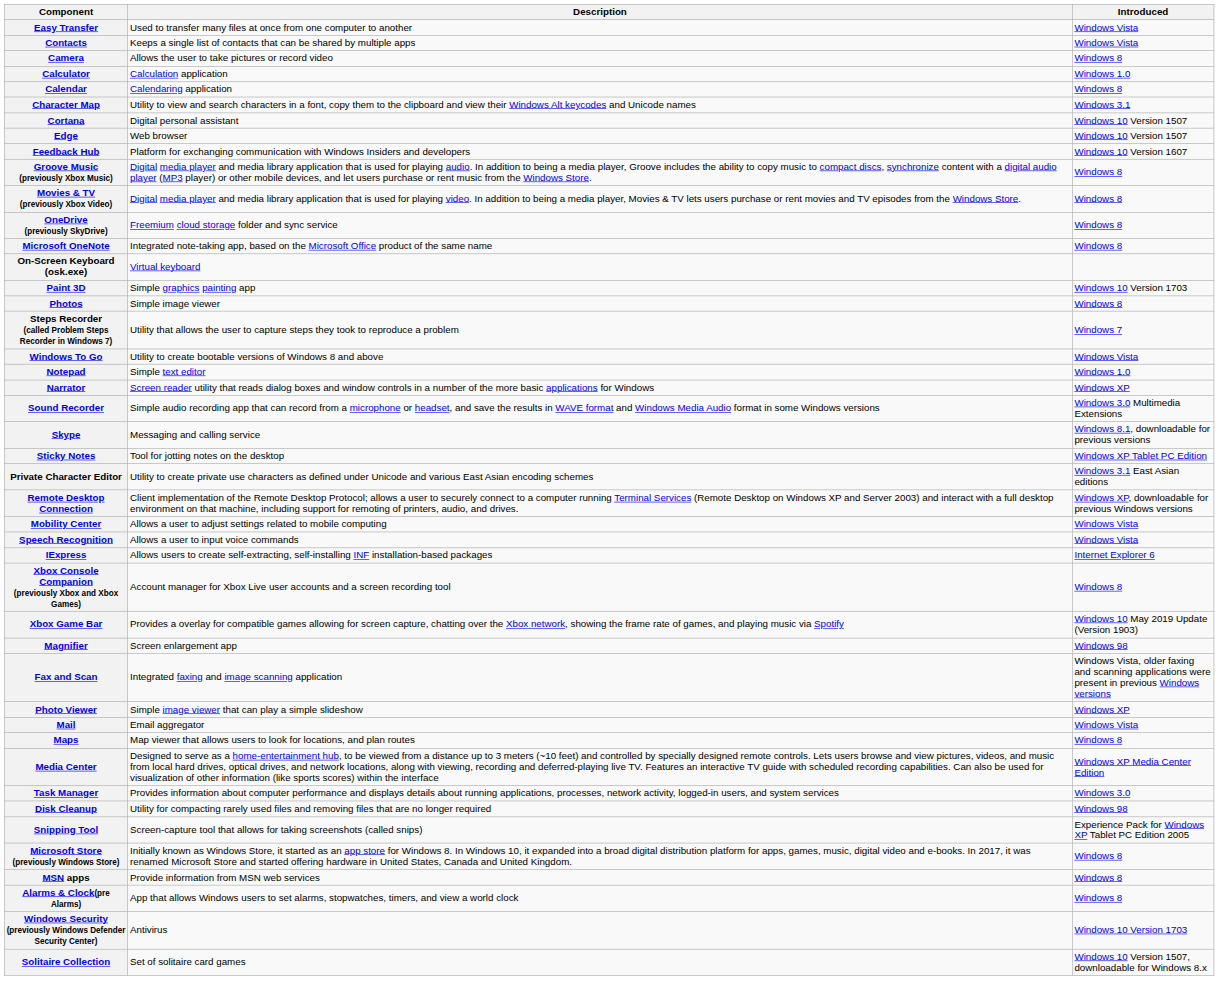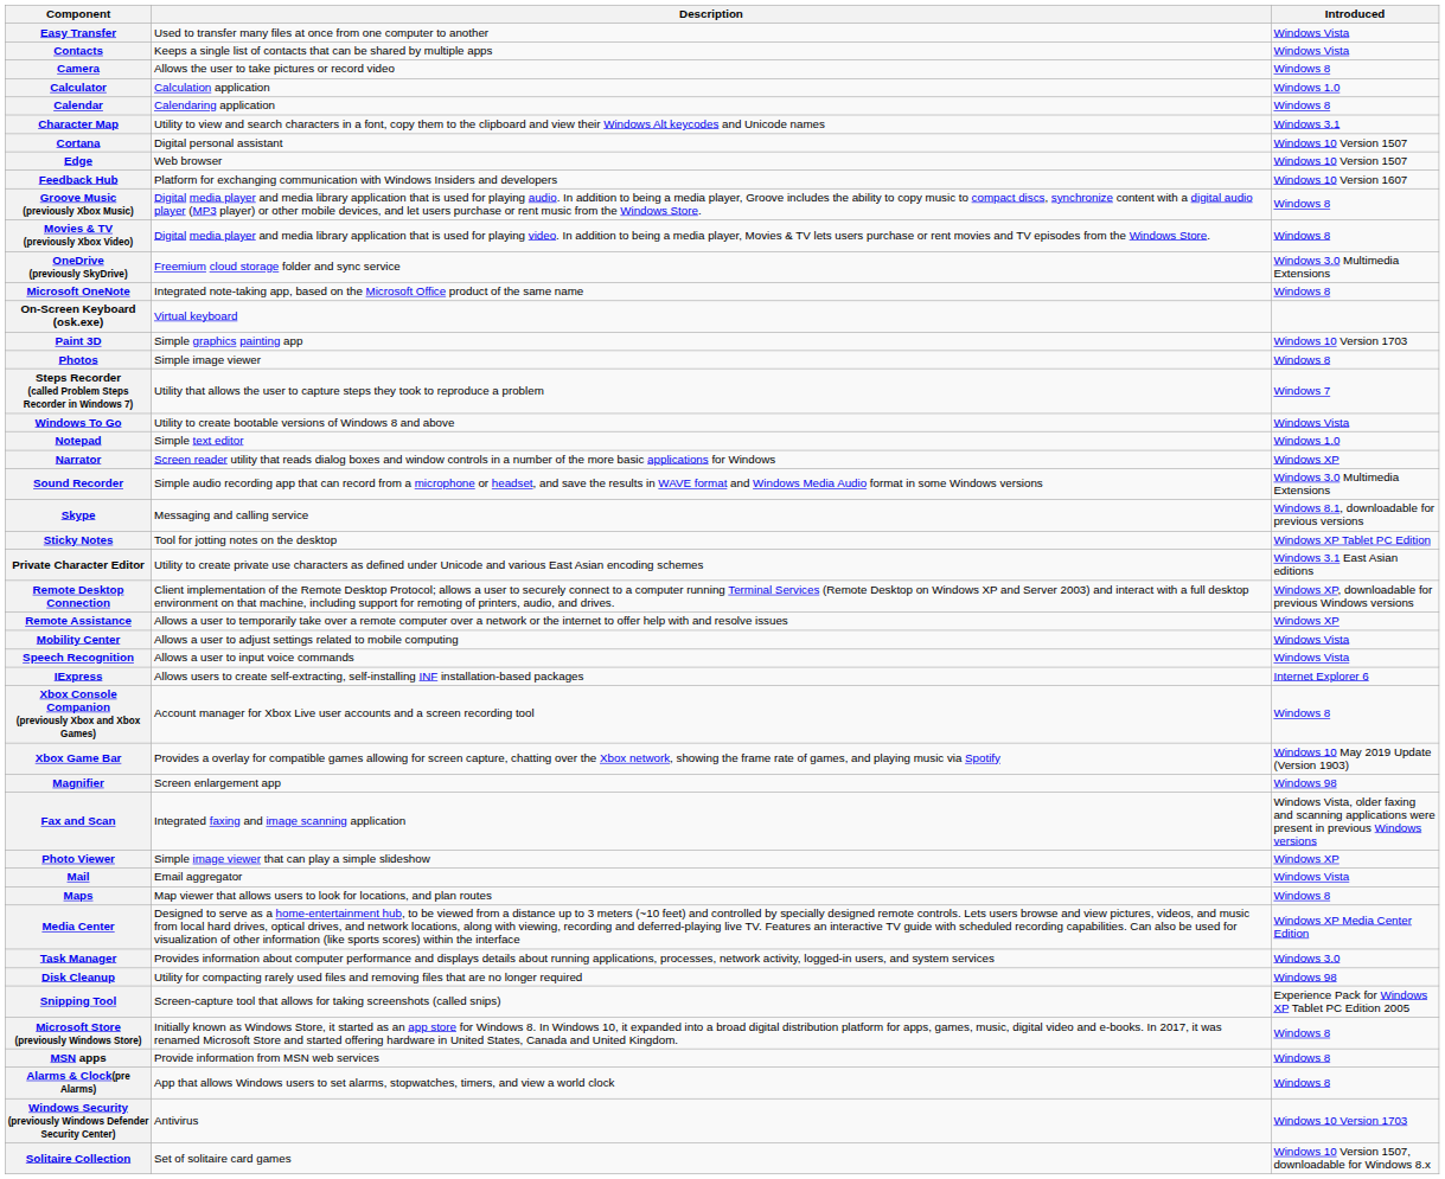OneDrive (previously SkyDrive) | Introduced: Windows 8 -> Windows 3.0 Multimedia Extensions
+ row: Remote Assistance | Allows a user to temporarily take over a remote computer over a network or the internet to offer help with and resolve issues | Windows XP
